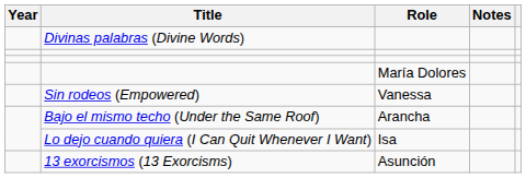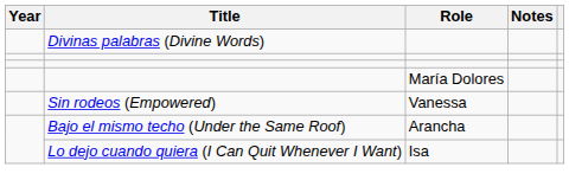- row: 13 exorcismos (13 Exorcisms) | Asunción
